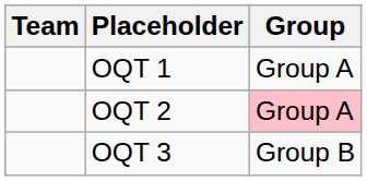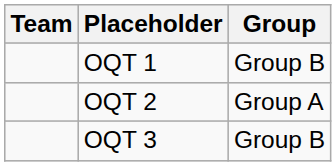OQT 1 | Group: Group A -> Group B
OQT 2 | Group: pink background -> no background
